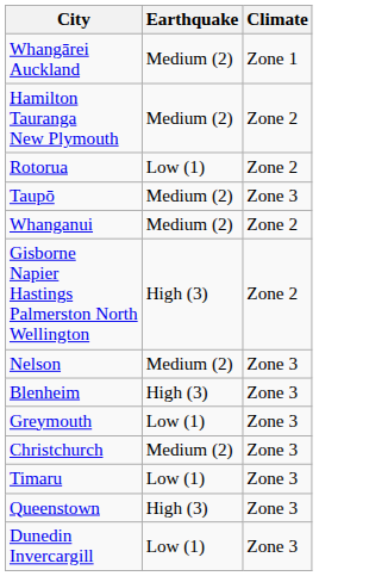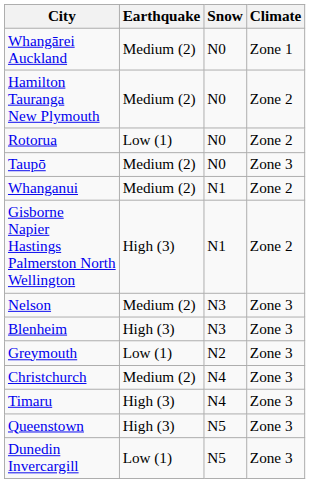+ column: Snow | N0 | N0 | N0 | N0 | N1 | N1 | N3 | N3 | N2 | N4 | N4 | N5 | N5
Timaru | Earthquake: Low (1) -> High (3)
